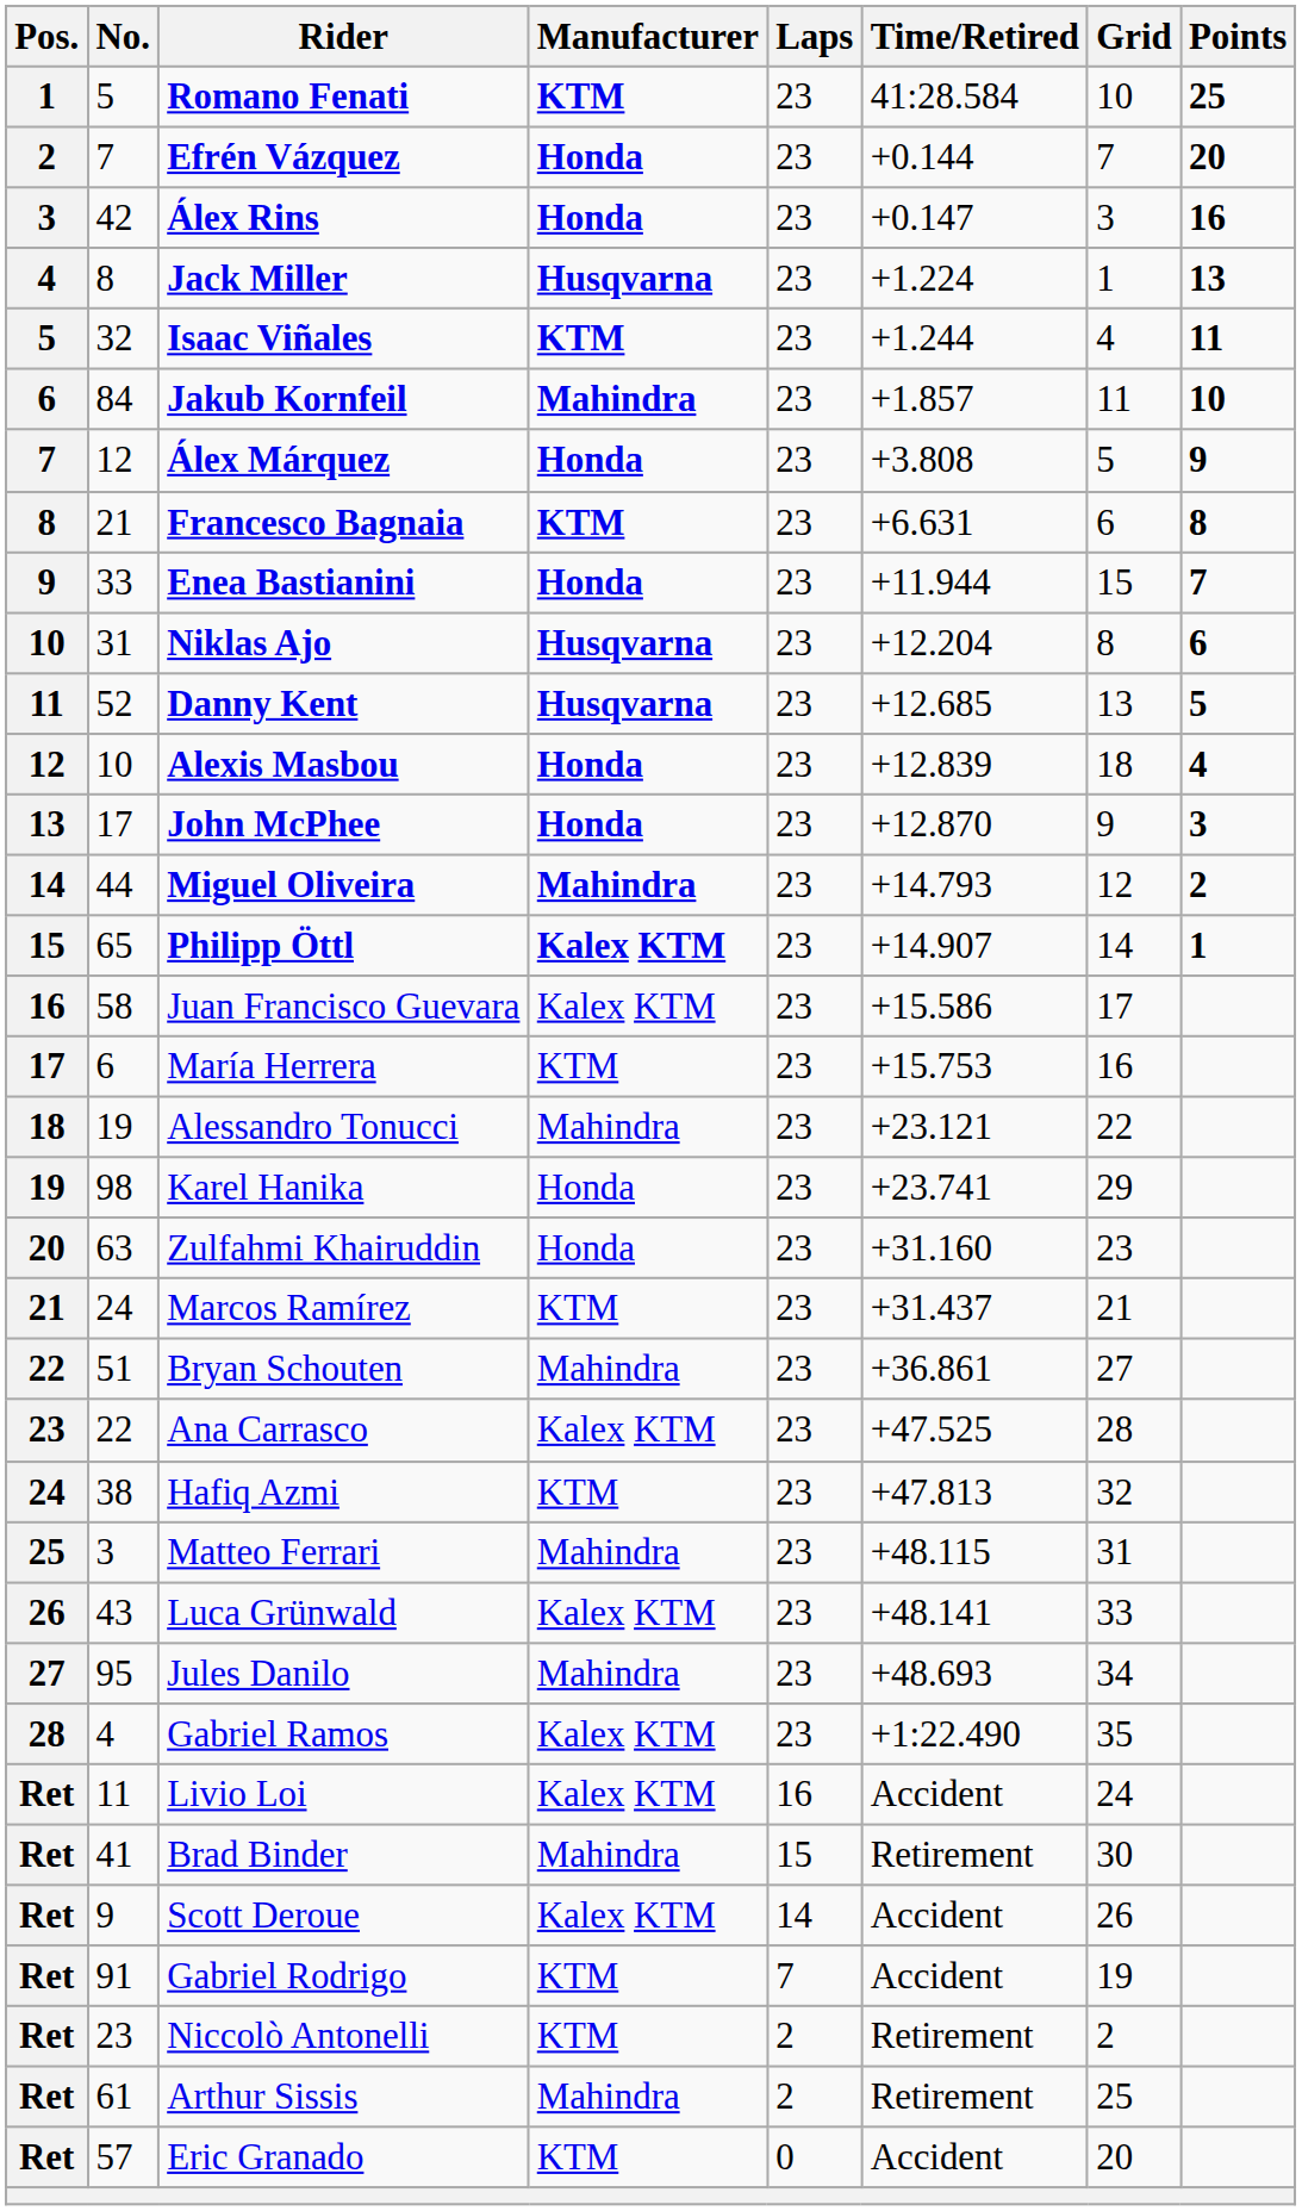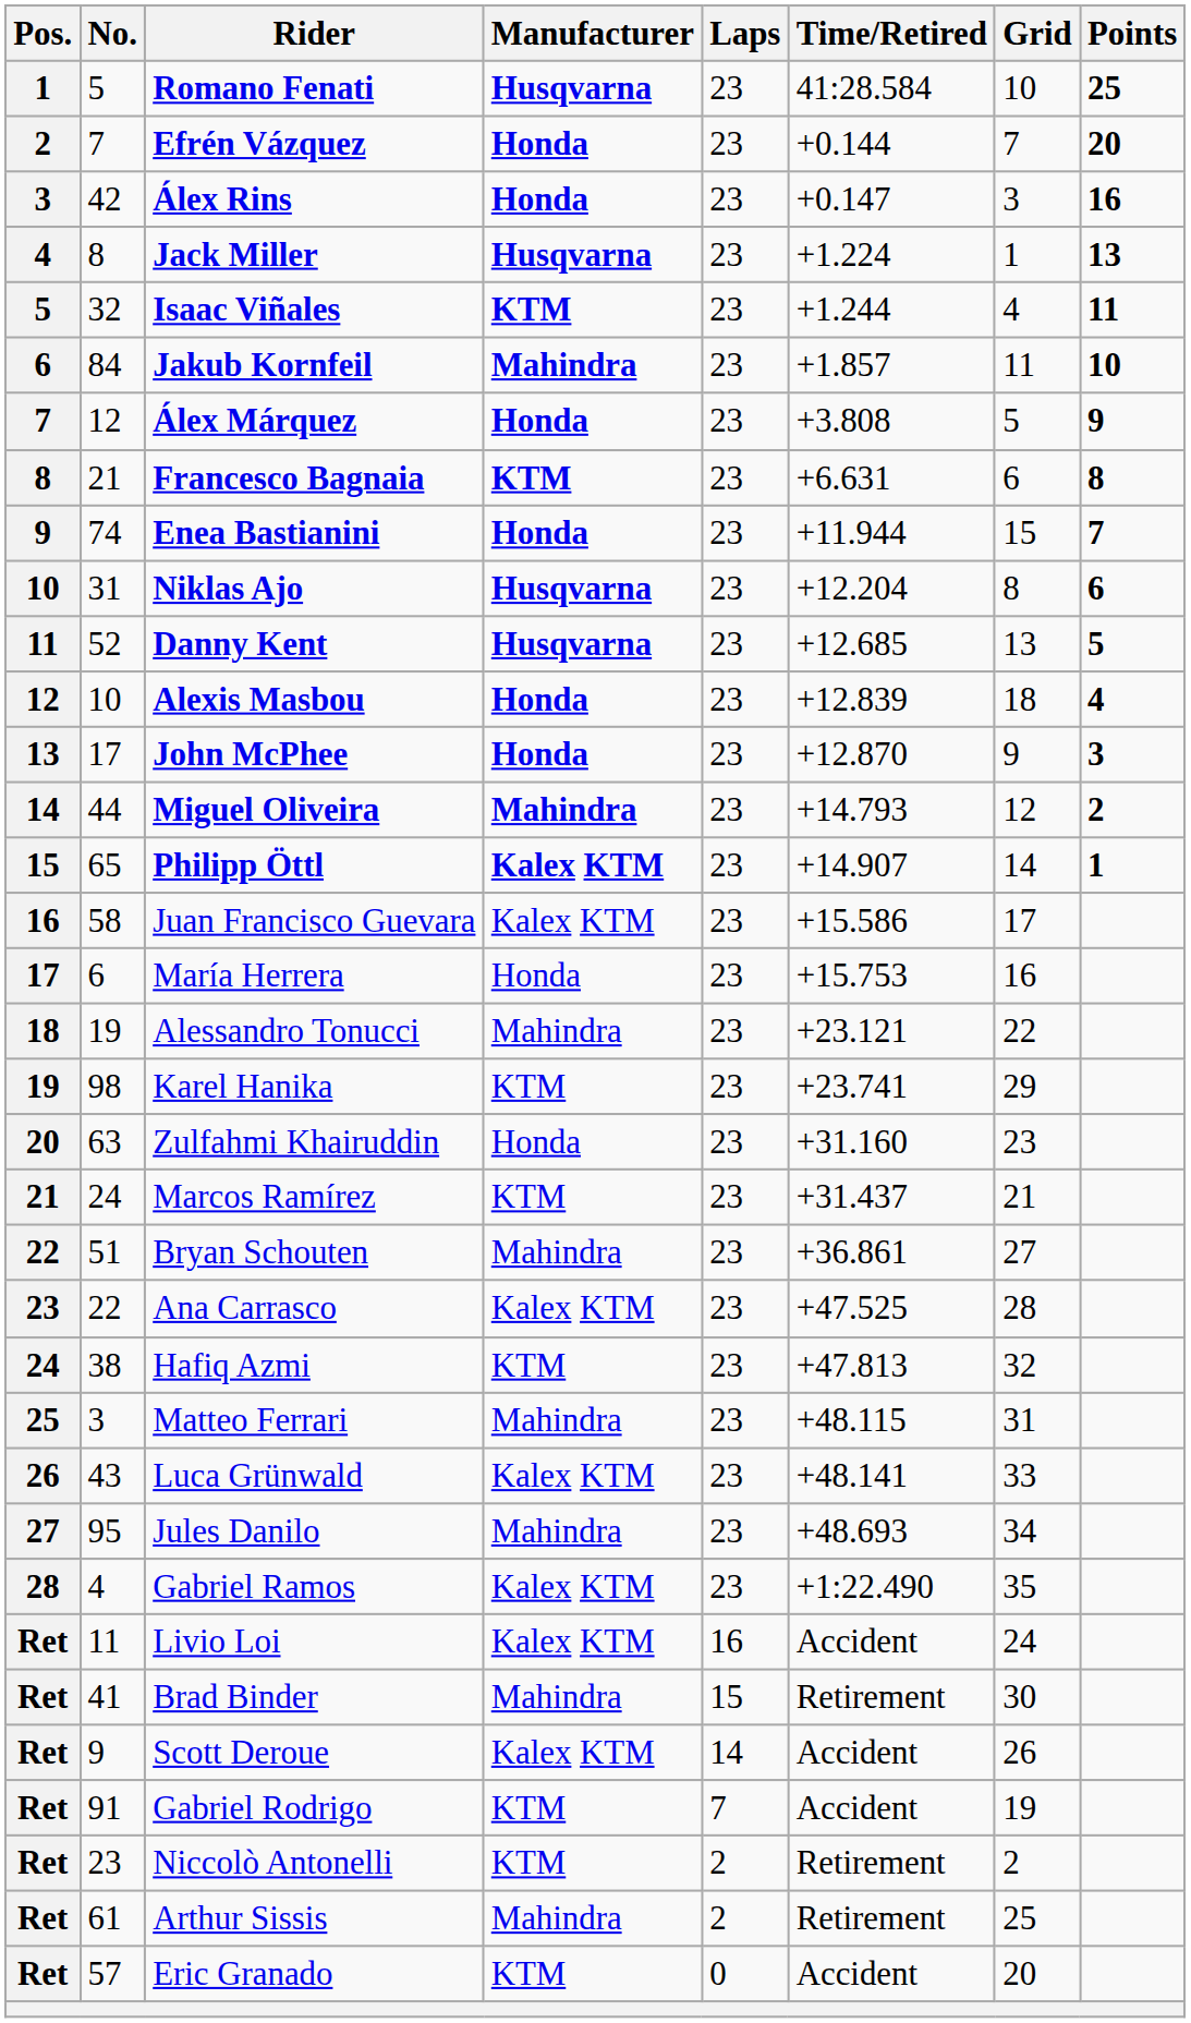Romano Fenati | Manufacturer: KTM -> Husqvarna
Enea Bastianini | No.: 33 -> 74
María Herrera | Manufacturer: KTM -> Honda
Karel Hanika | Manufacturer: Honda -> KTM
